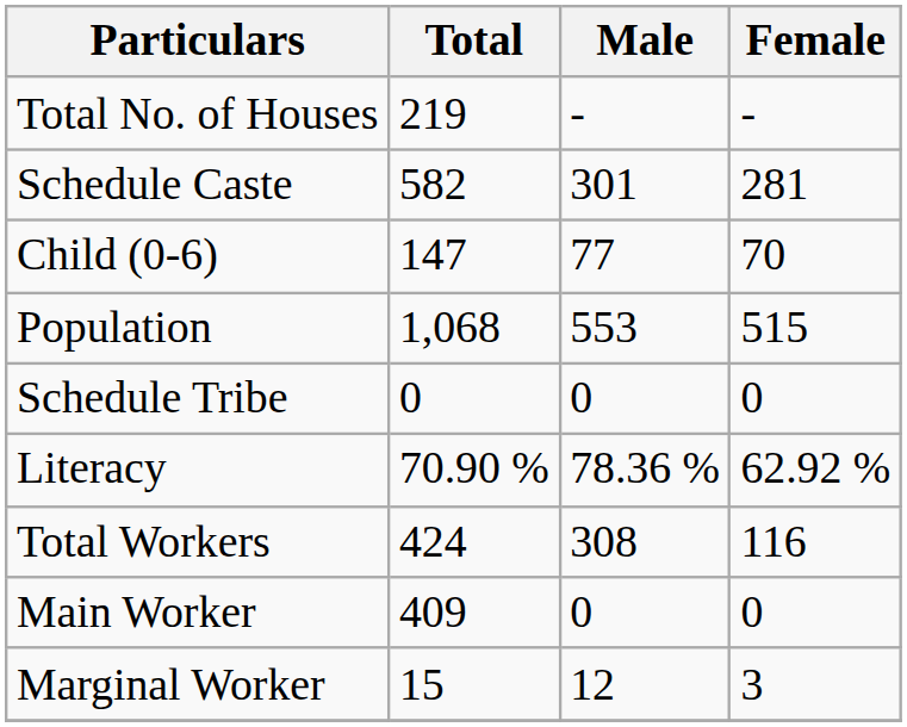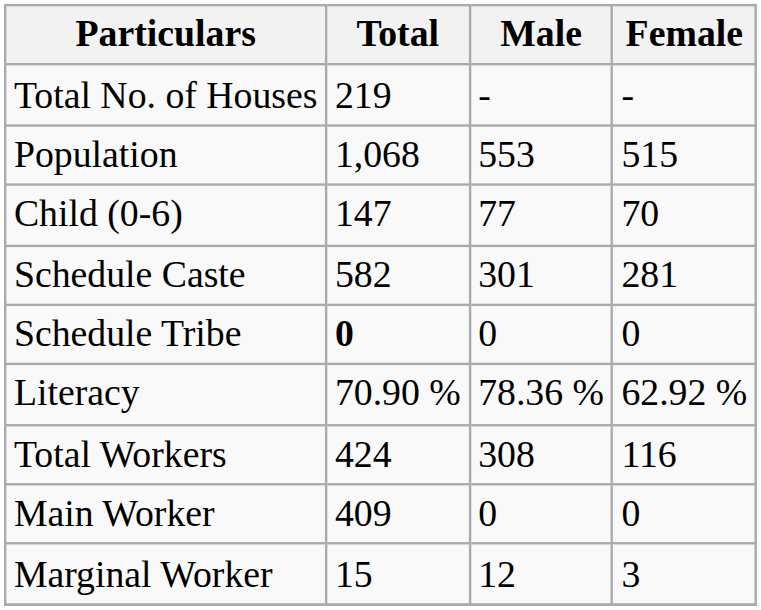rows swapped: Population <-> Schedule Caste
Schedule Tribe | Total: normal -> bold
